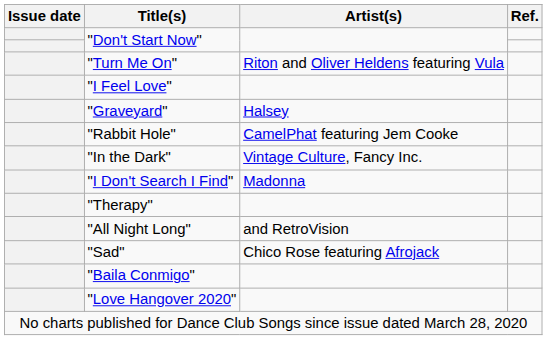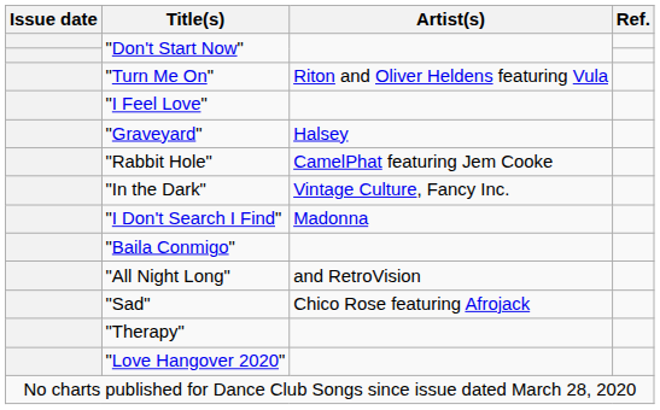rows swapped: "Baila Conmigo" <-> "Therapy"
